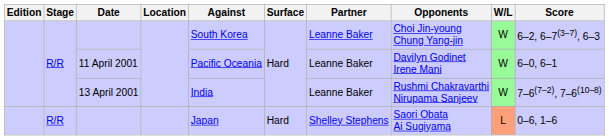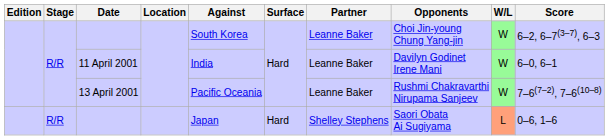11 April 2001 | Against: Pacific Oceania -> India
13 April 2001 | Against: India -> Pacific Oceania
